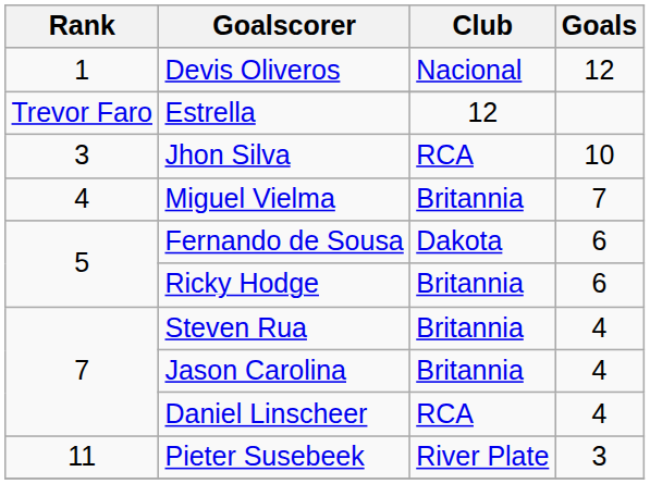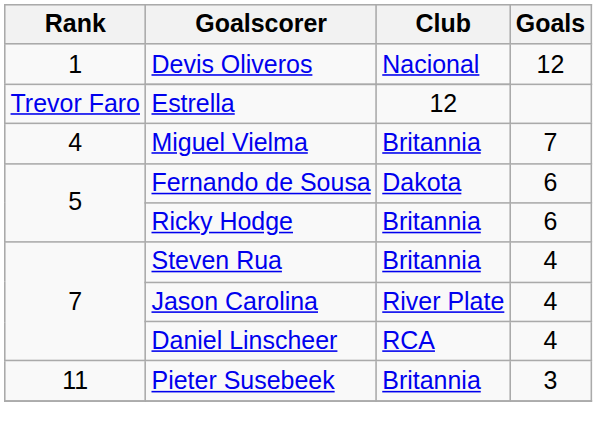- row: 3 | Jhon Silva | RCA | 10
Jason Carolina | Club: Britannia -> River Plate
Pieter Susebeek | Club: River Plate -> Britannia
